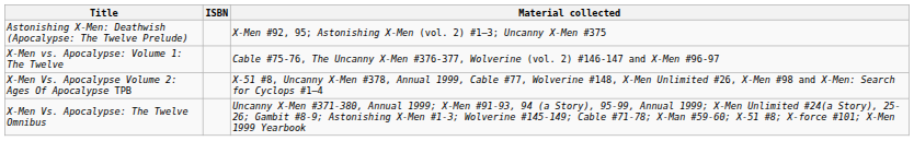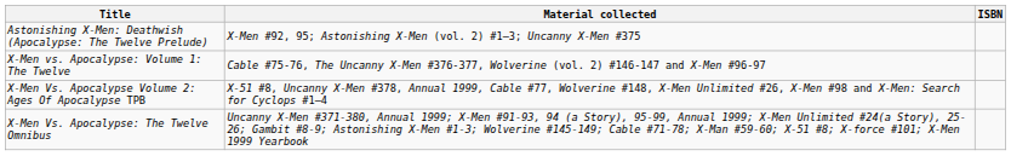columns swapped: Material collected <-> ISBN
